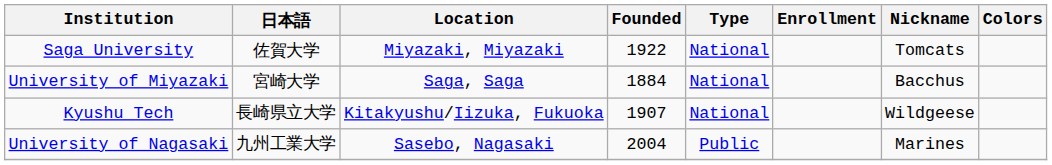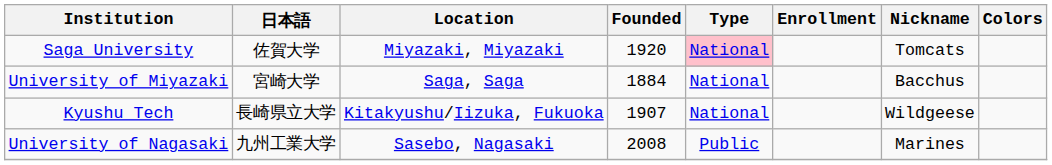Saga University | Founded: 1922 -> 1920
Saga University | Type: no background -> pink background
University of Nagasaki | Founded: 2004 -> 2008
